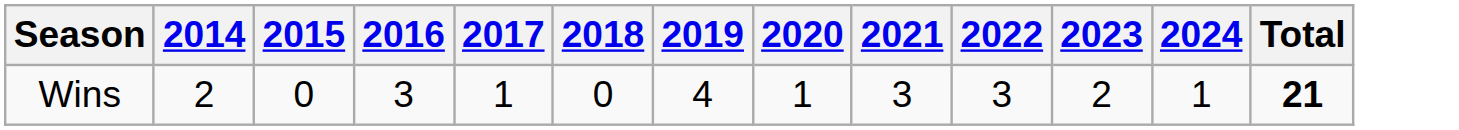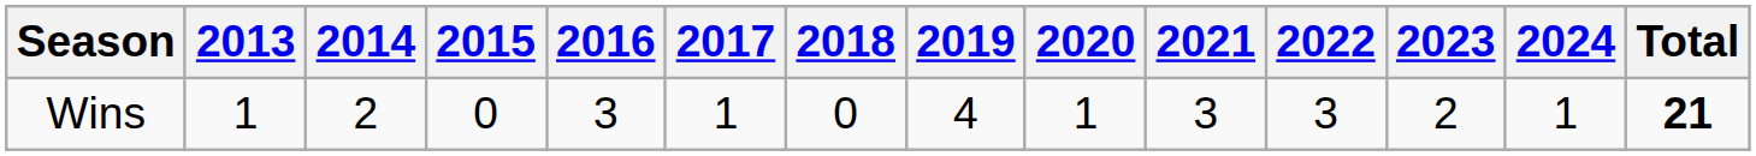+ column: 2013 | 1
